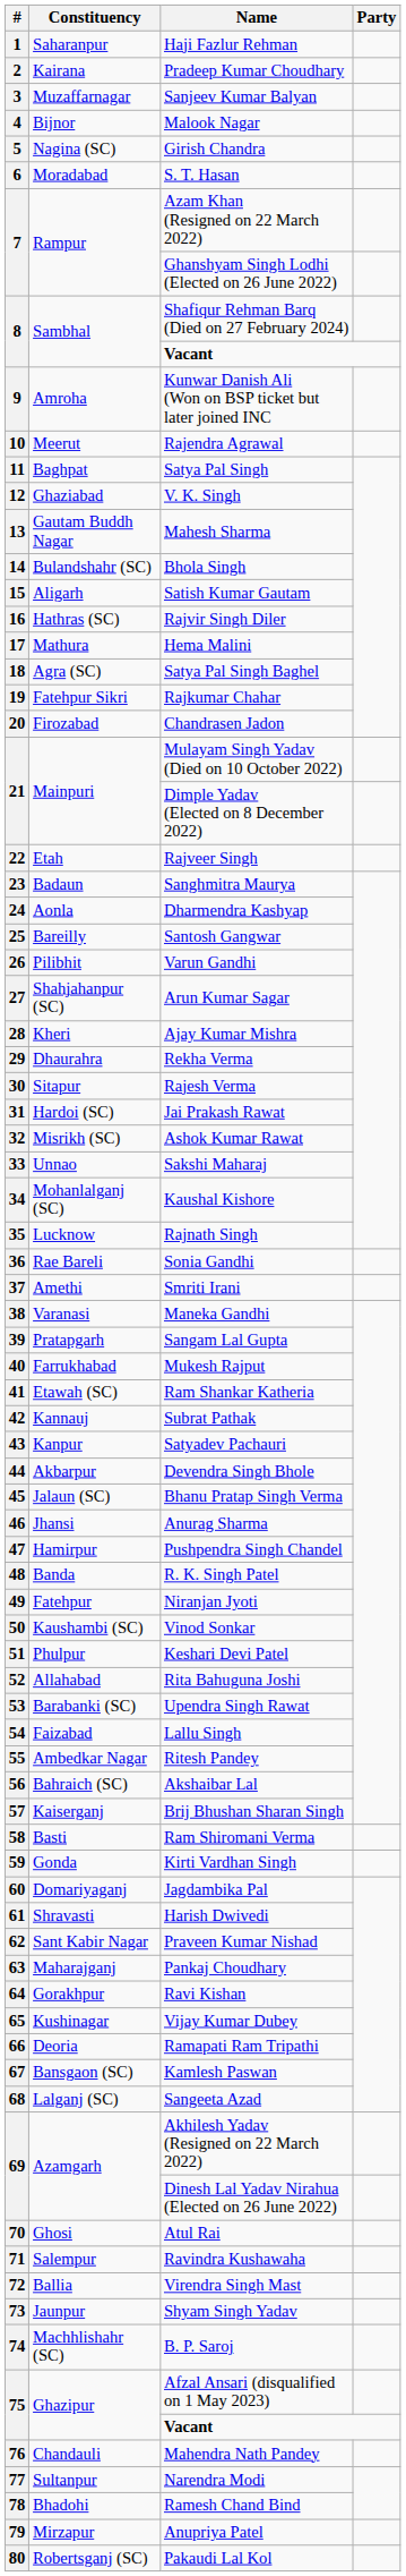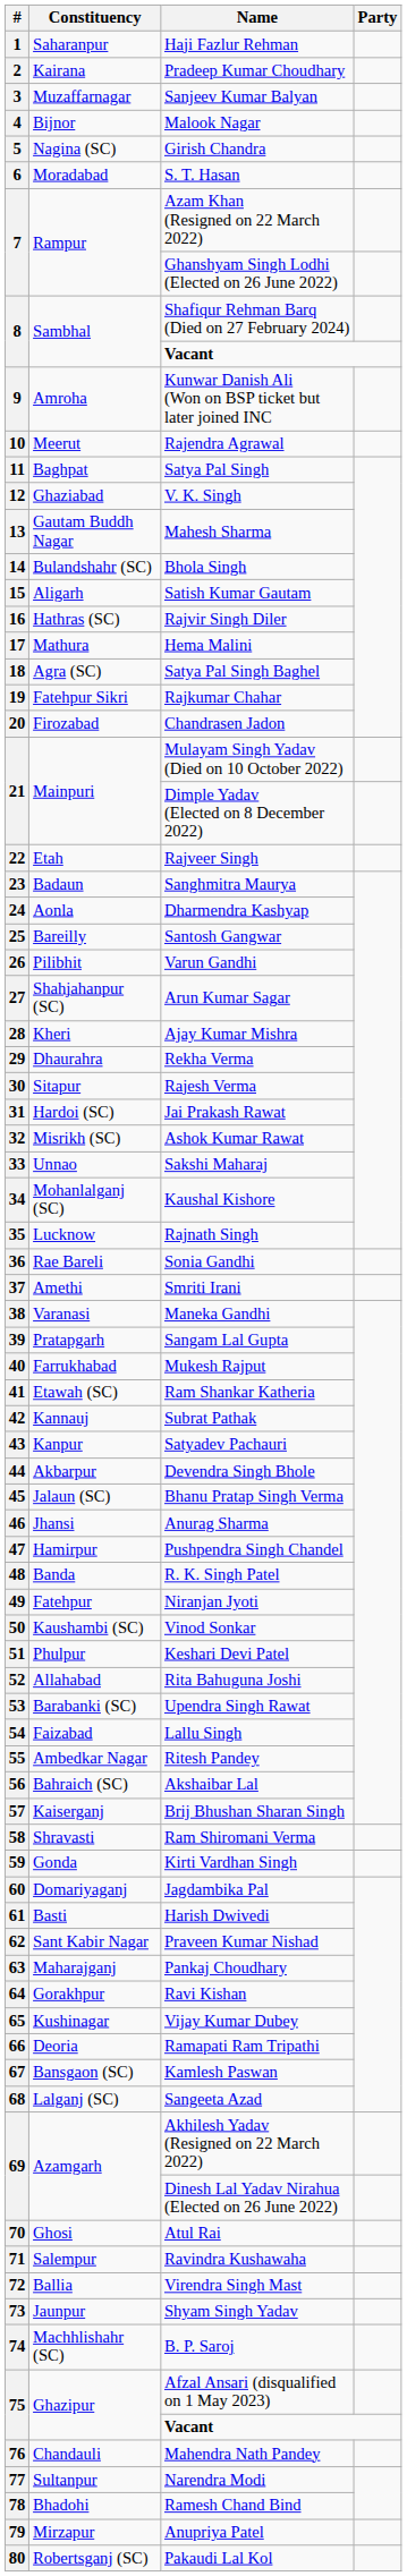58 | Constituency: Basti -> Shravasti
61 | Constituency: Shravasti -> Basti
